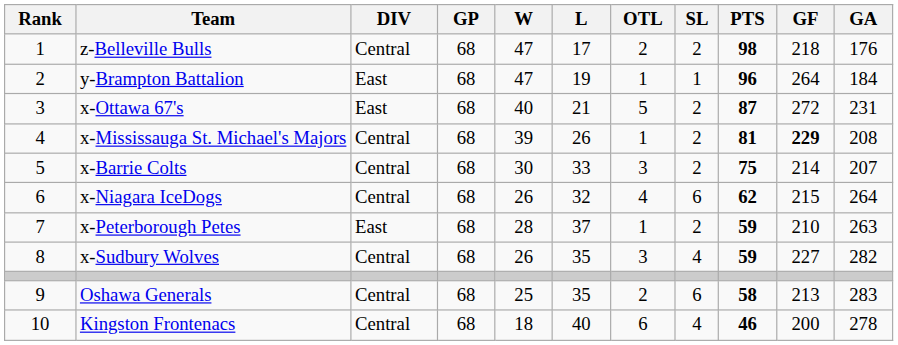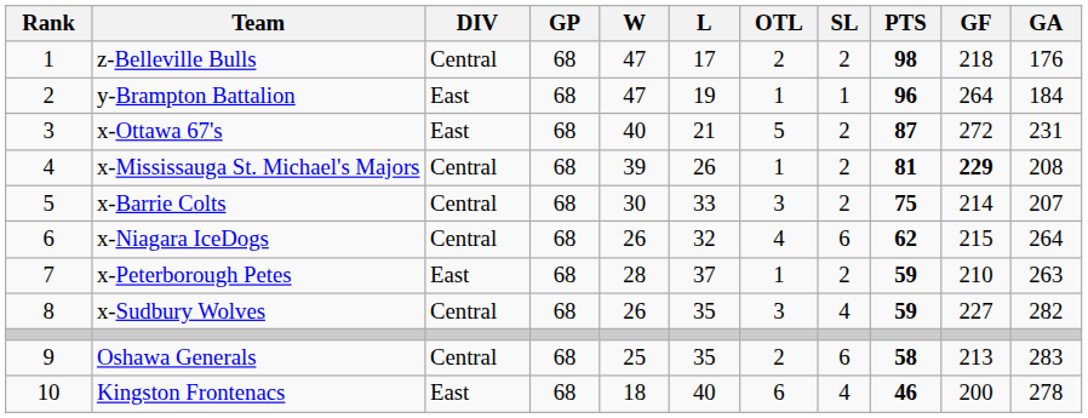Kingston Frontenacs | DIV: Central -> East
